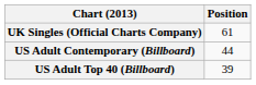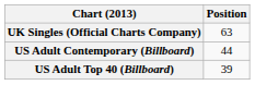UK Singles (Official Charts Company) | Position: 61 -> 63
